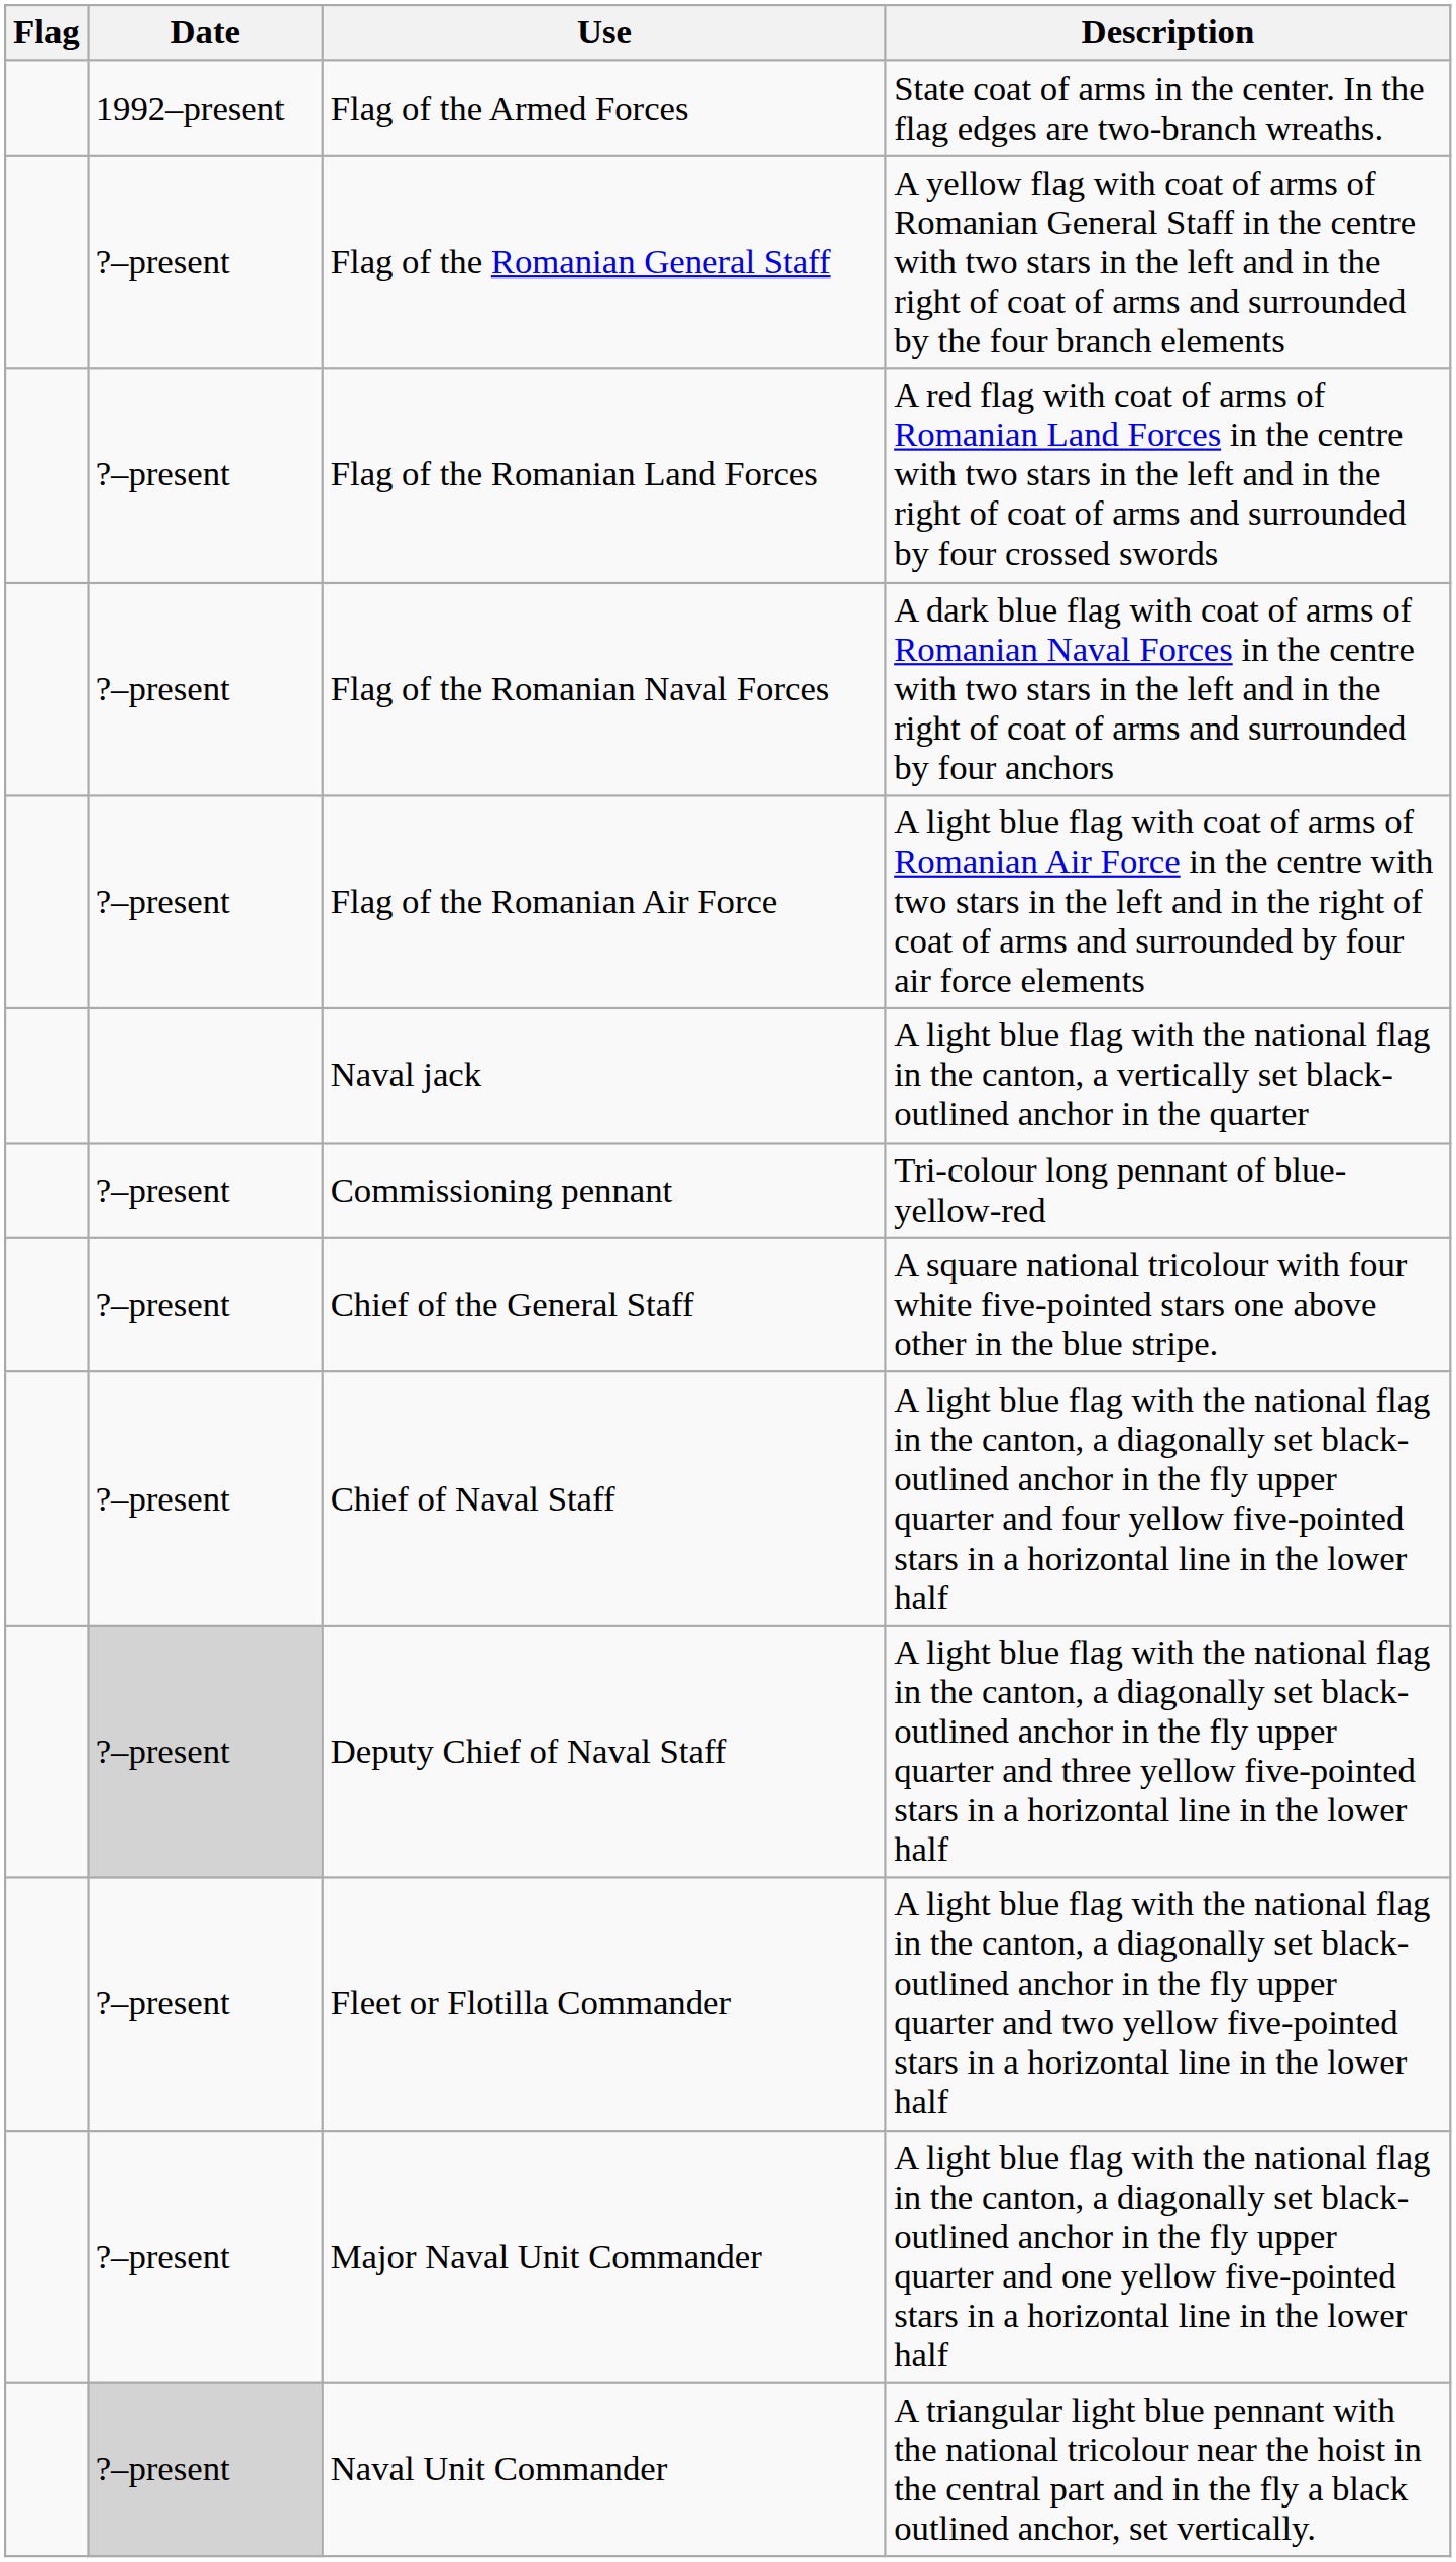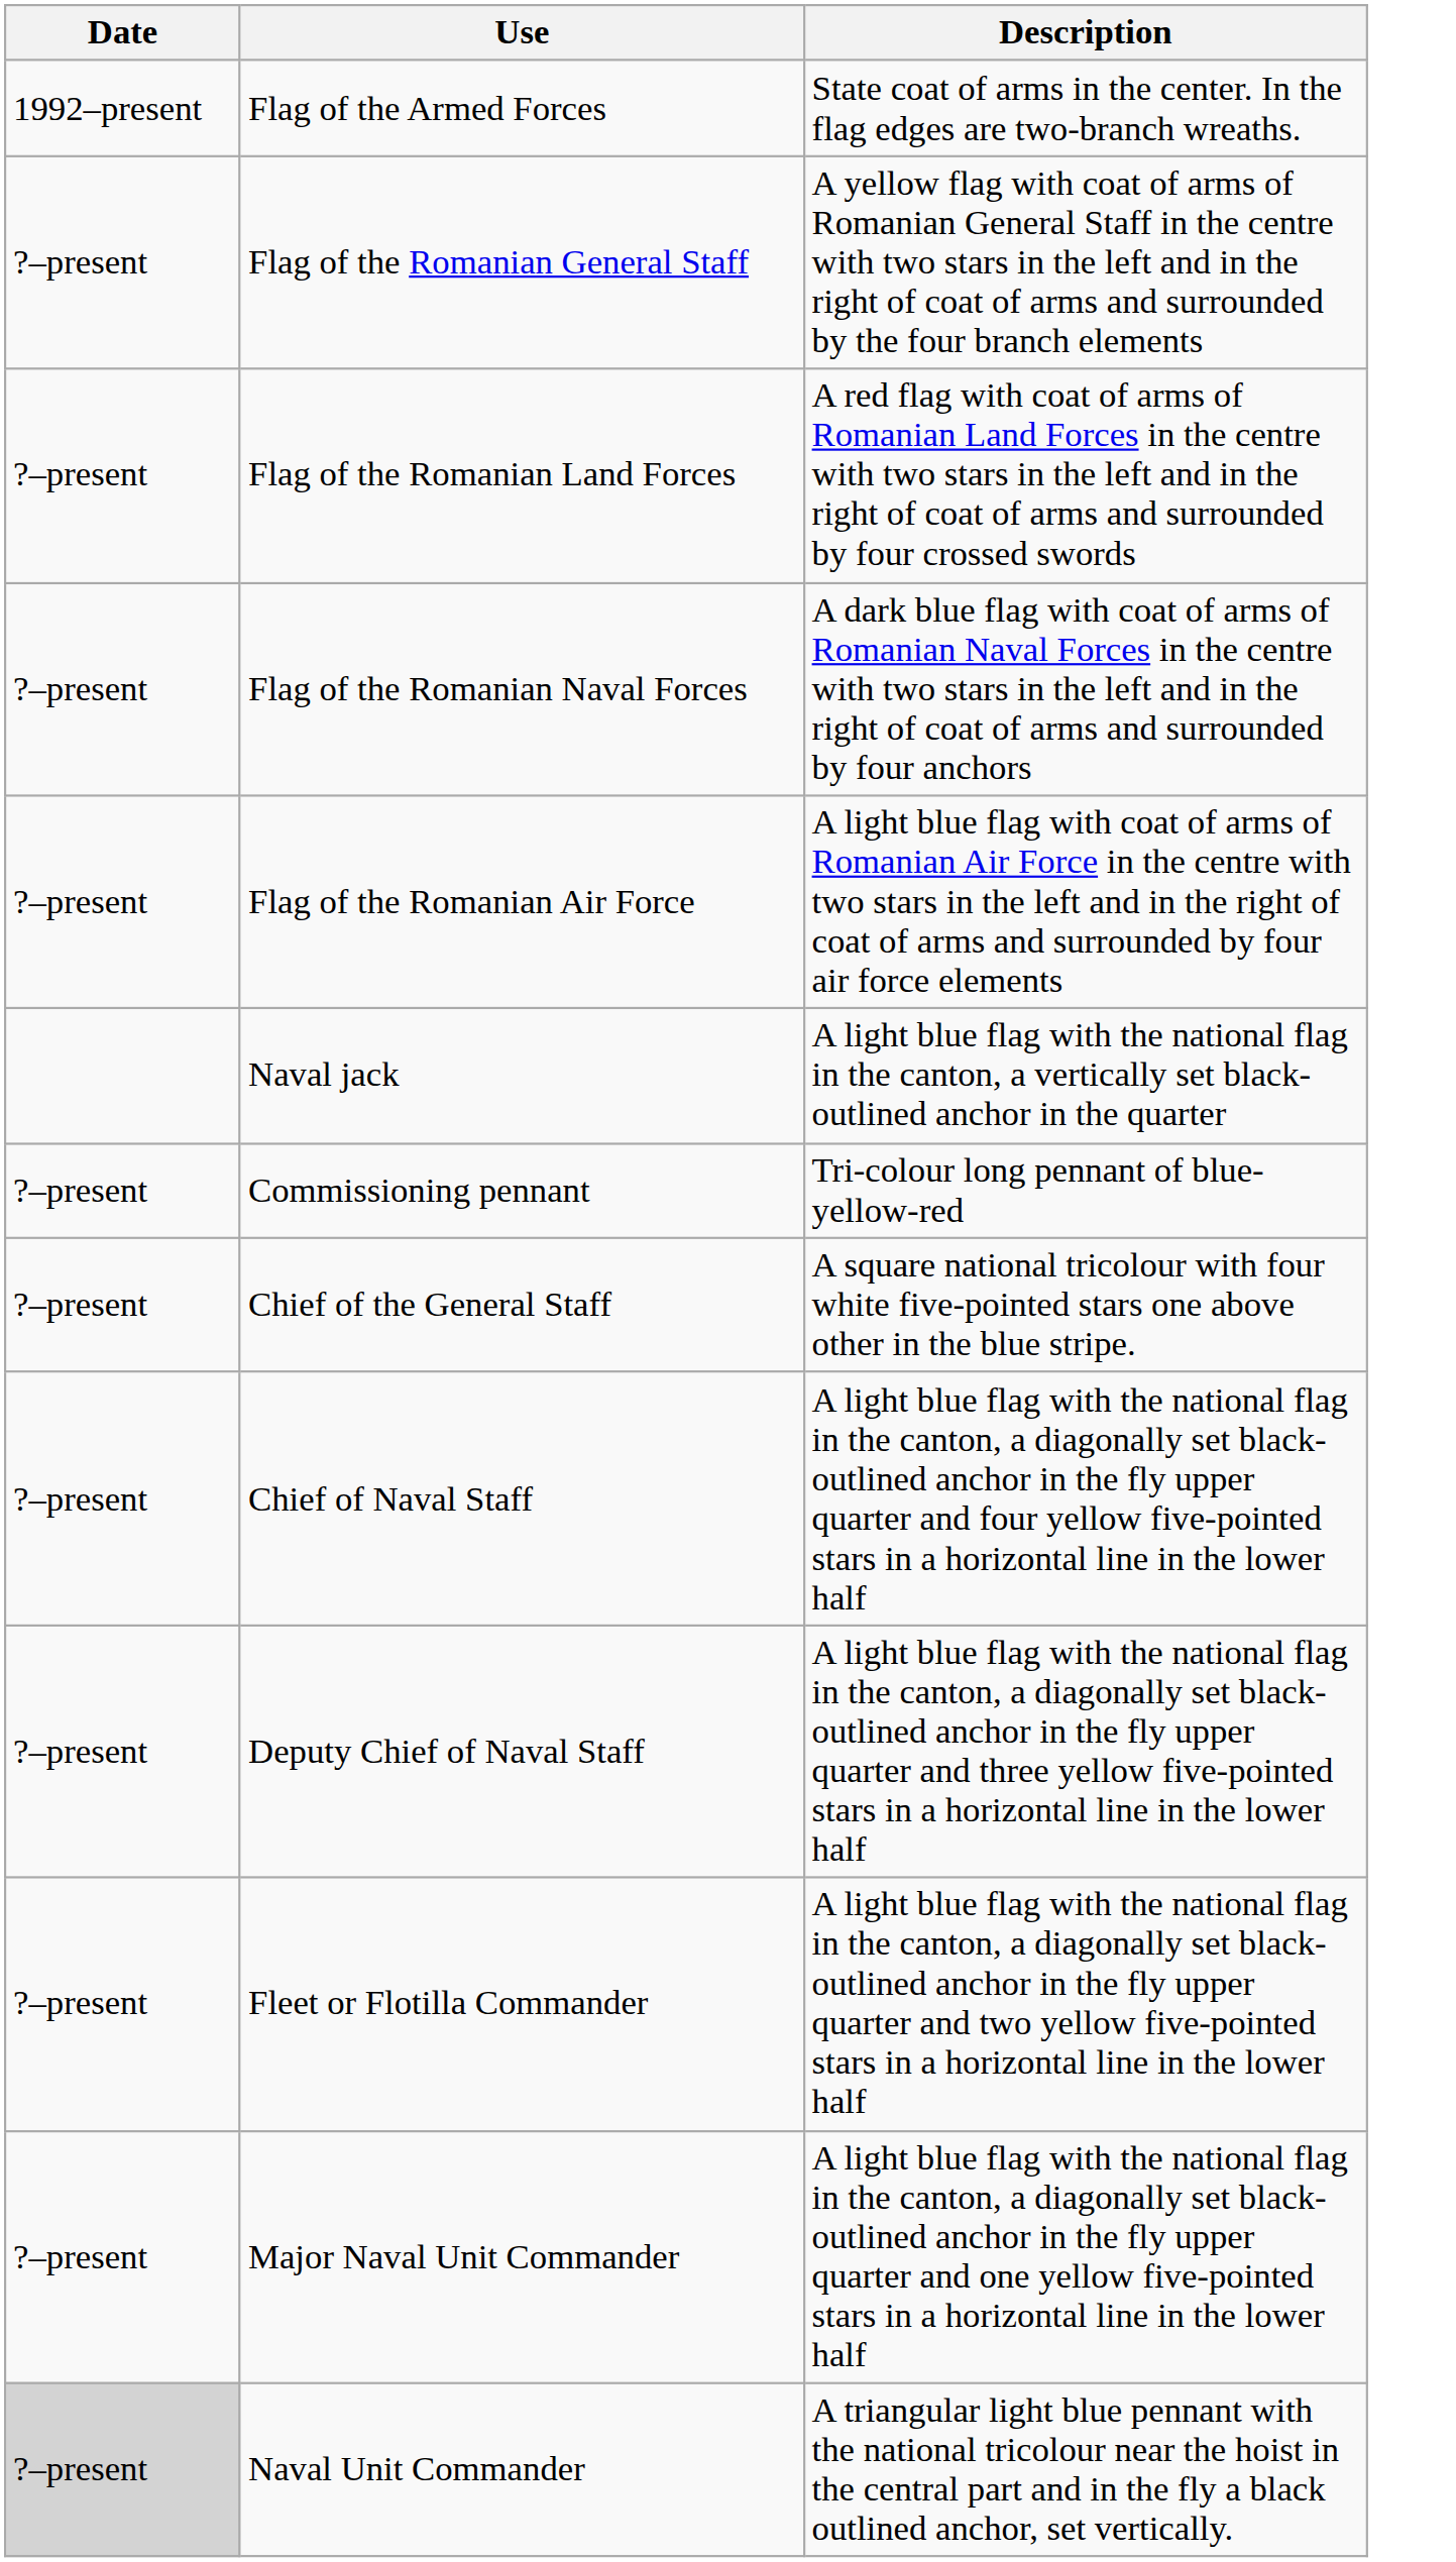- column: Flag
Deputy Chief of Naval Staff | Date: lightgrey background -> no background
